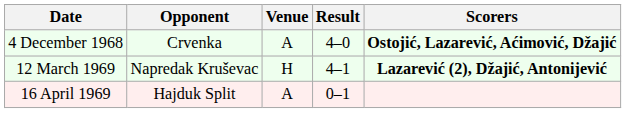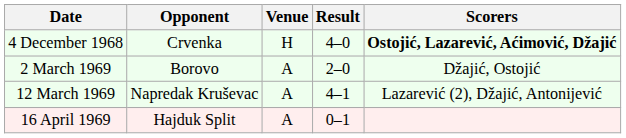4 December 1968 | Venue: A -> H
+ row: 2 March 1969 | Borovo | A | 2–0 | Džajić, Ostojić
12 March 1969 | Venue: H -> A
12 March 1969 | Scorers: bold -> normal
